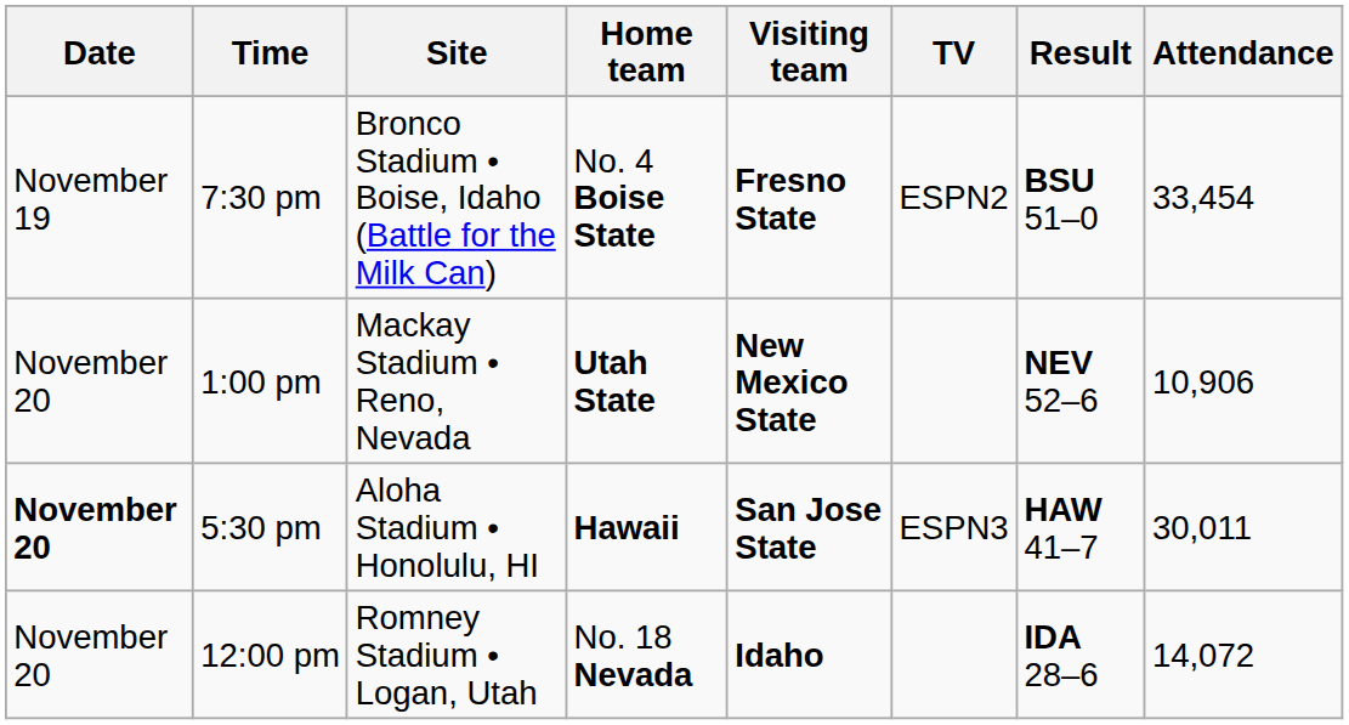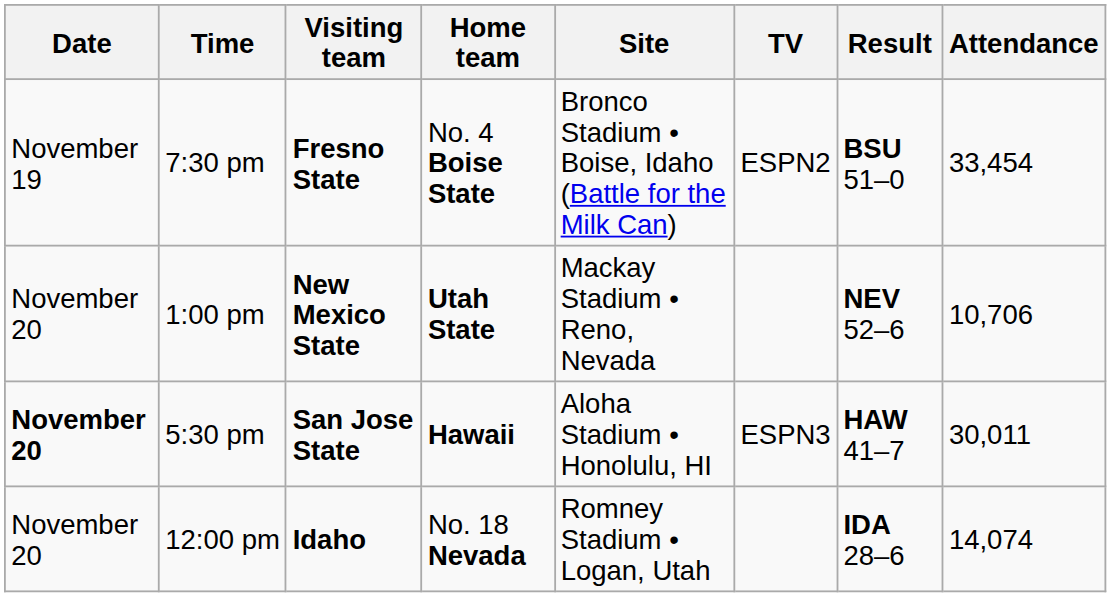columns swapped: Visiting team <-> Site
1:00 pm | Attendance: 10,906 -> 10,706
12:00 pm | Attendance: 14,072 -> 14,074
